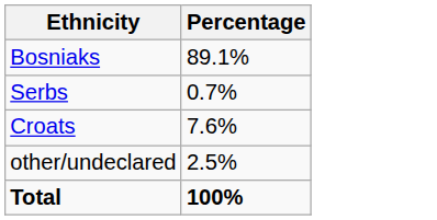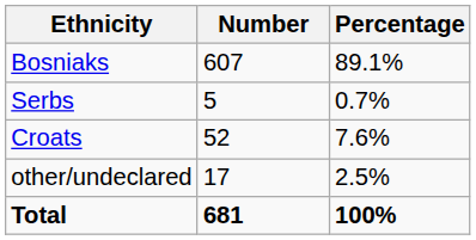+ column: Number | 607 | 5 | 52 | 17 | 681
